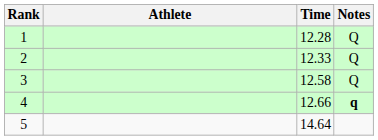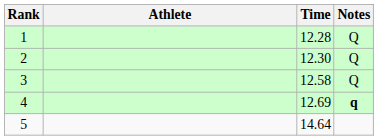2 | Time: 12.33 -> 12.30
4 | Time: 12.66 -> 12.69
